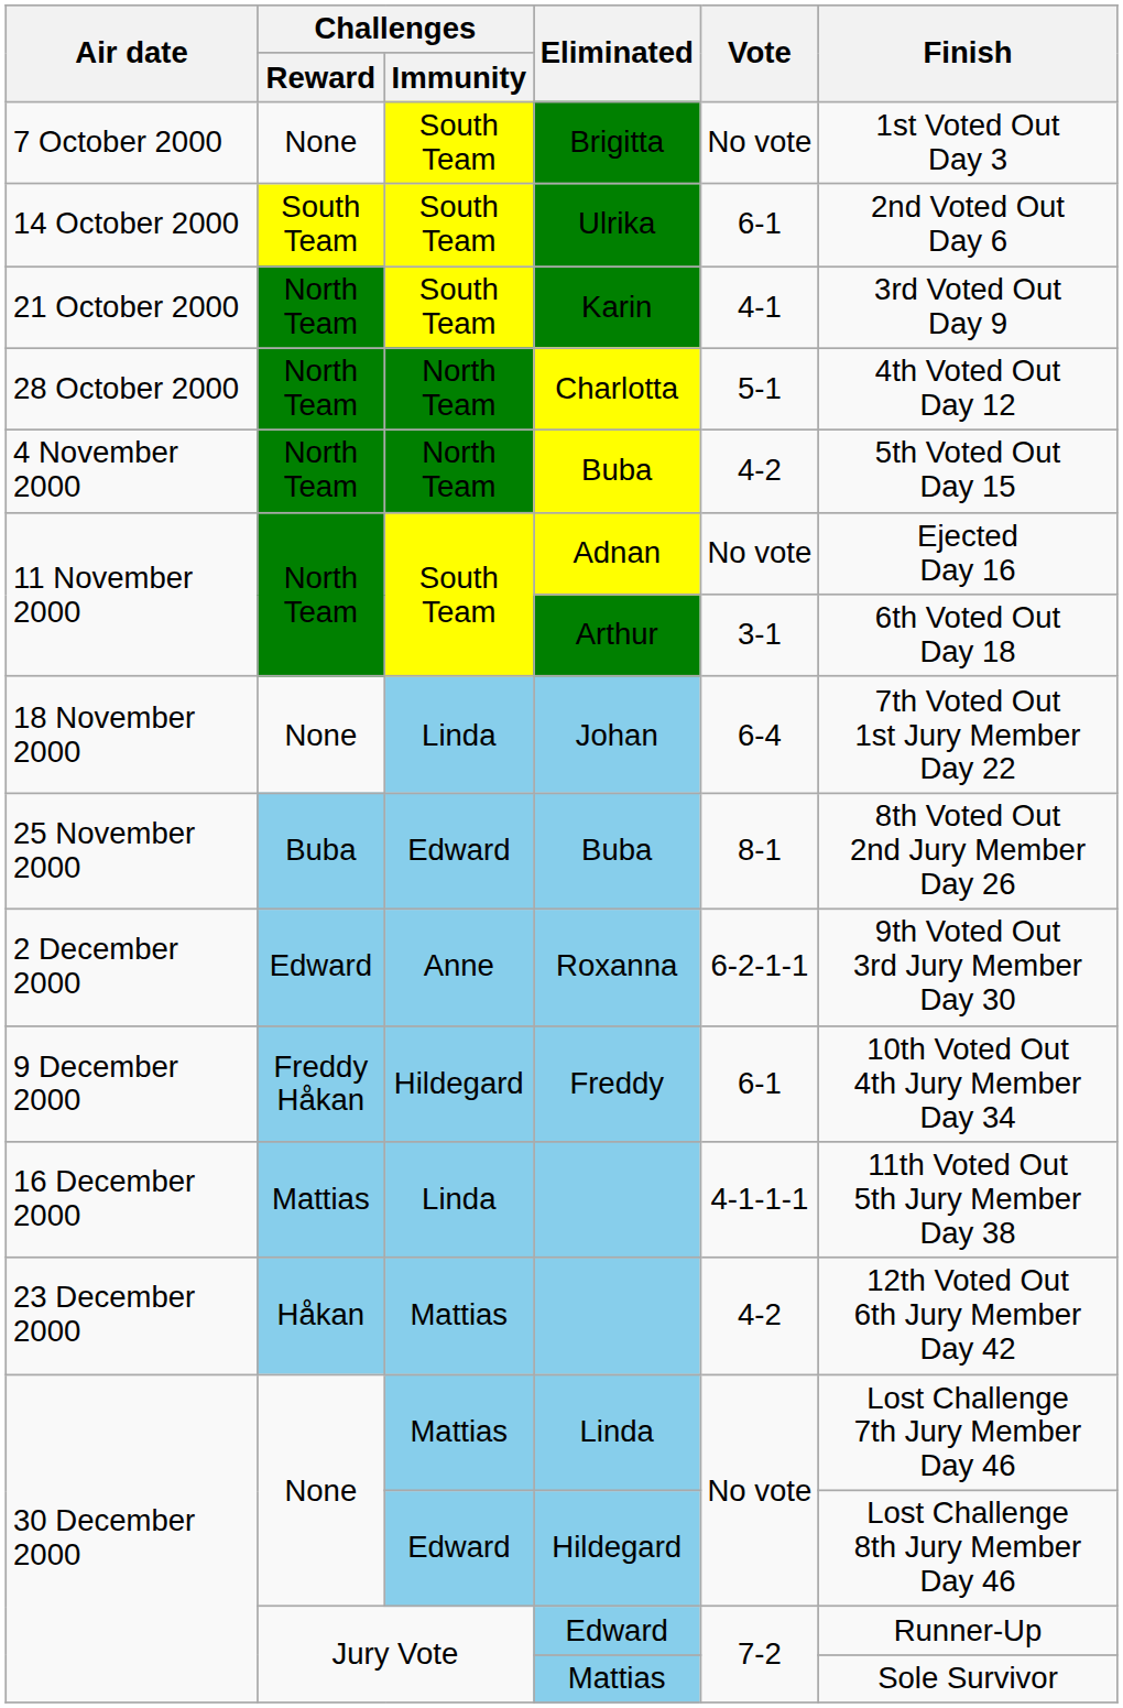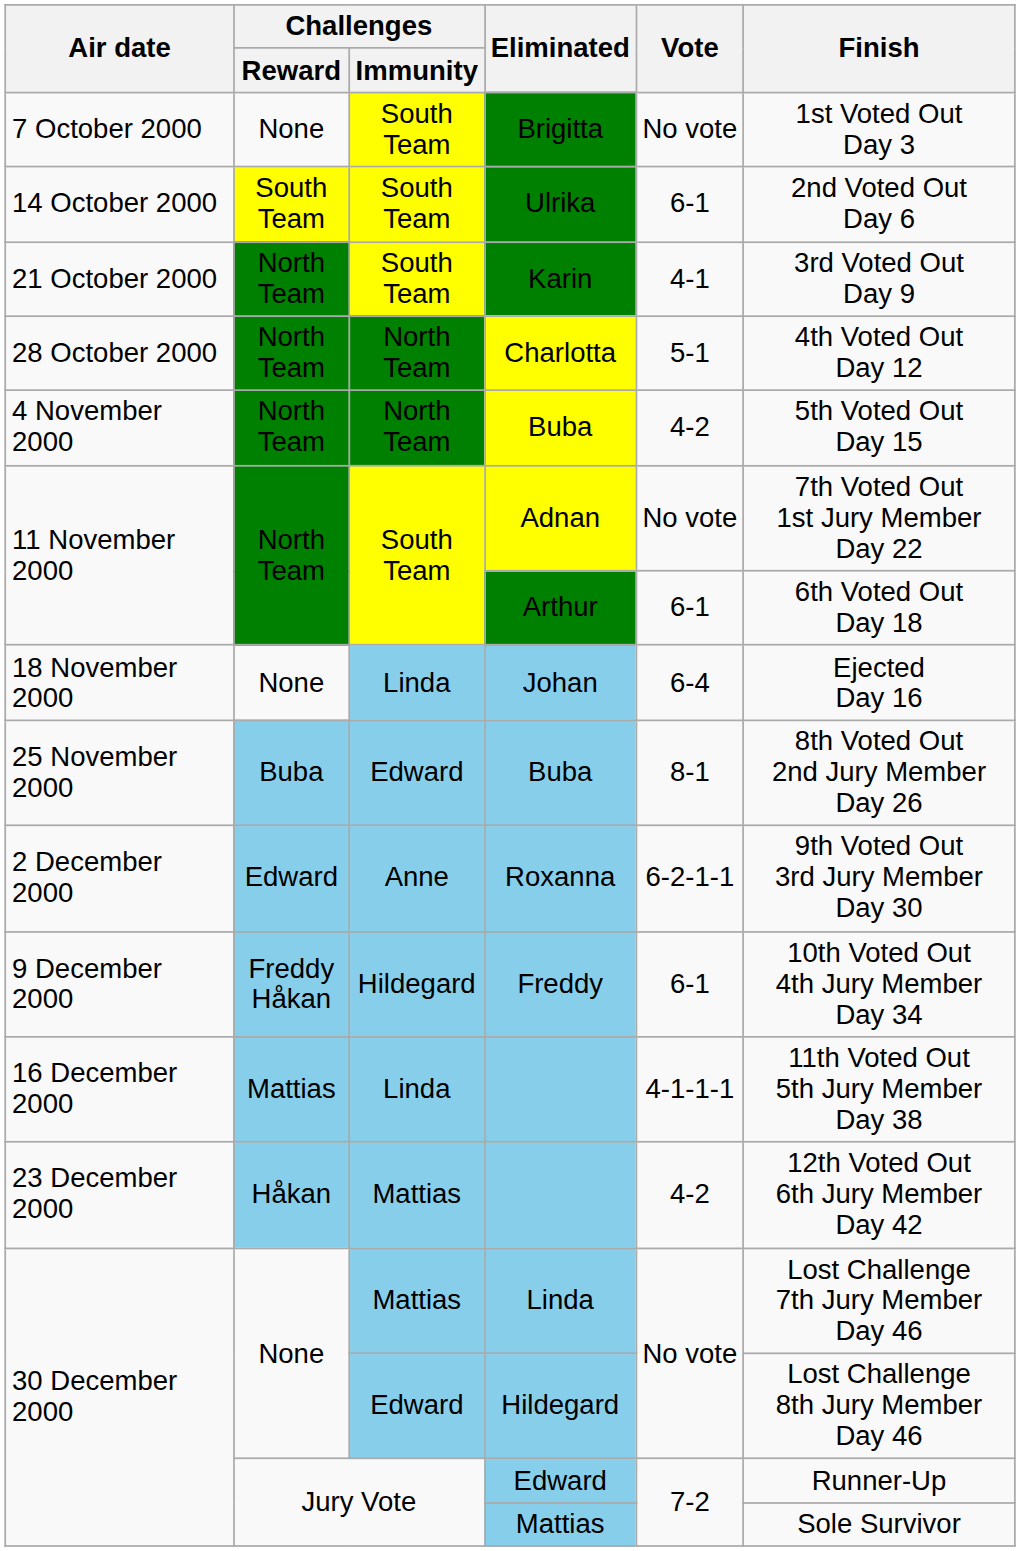Adnan | Finish: Ejected Day 16 -> 7th Voted Out 1st Jury Member Day 22
Arthur | Vote: 3-1 -> 6-1
Johan | Finish: 7th Voted Out 1st Jury Member Day 22 -> Ejected Day 16
